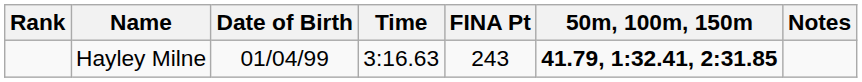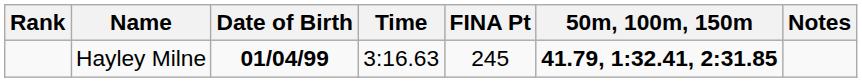Hayley Milne | Date of Birth: normal -> bold
Hayley Milne | FINA Pt: 243 -> 245
